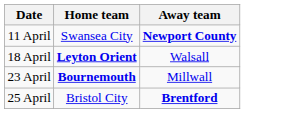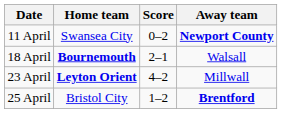+ column: Score | 0–2 | 2–1 | 4–2 | 1–2
18 April | Home team: Leyton Orient -> Bournemouth
23 April | Home team: Bournemouth -> Leyton Orient
